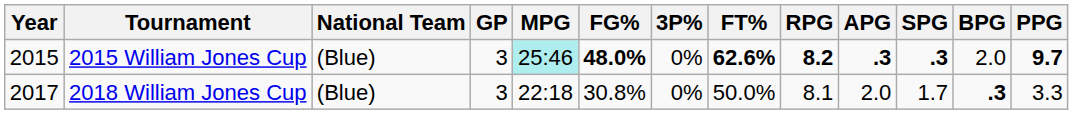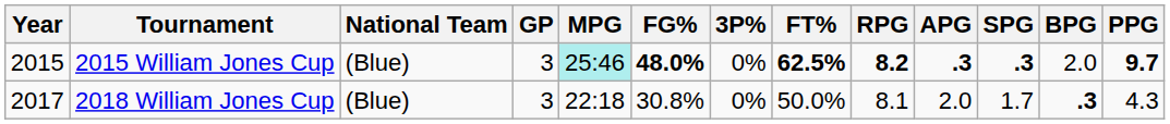2015 William Jones Cup | FT%: 62.6% -> 62.5%
2018 William Jones Cup | PPG: 3.3 -> 4.3
